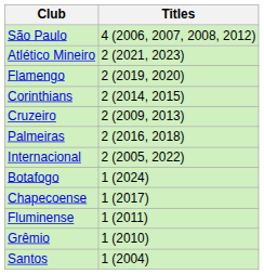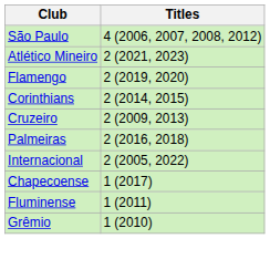- row: Botafogo | 1 (2024)
- row: Santos | 1 (2004)
